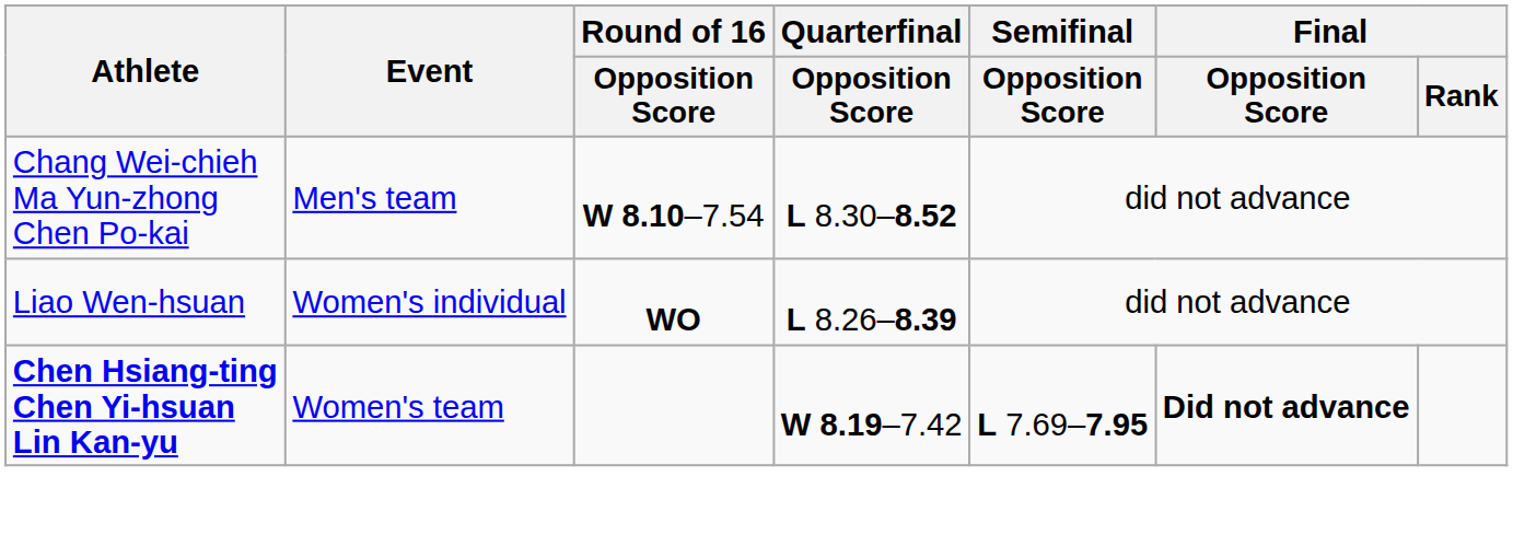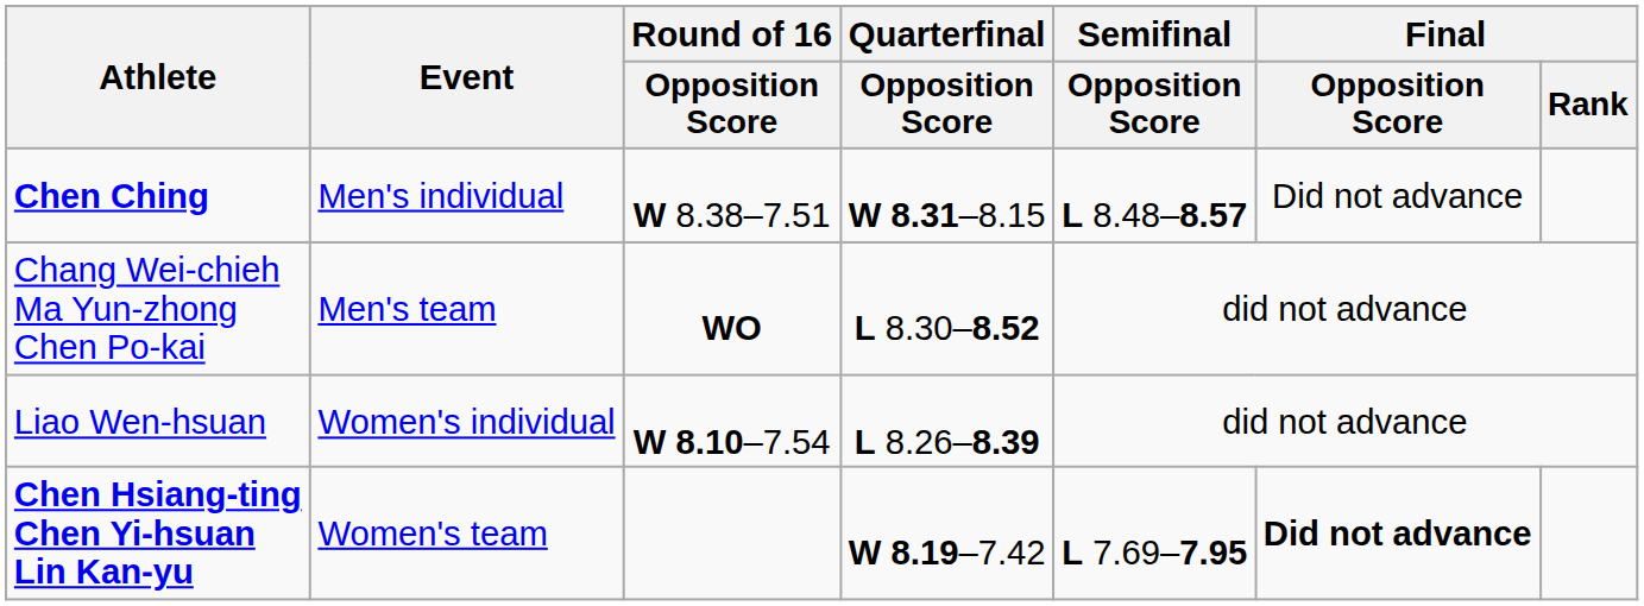+ row: Chen Ching | Men's individual | W 8.38–7.51 | W 8.31–8.15 | L 8.48–8.57 | Did not advance
Chang Wei-chieh Ma Yun-zhong Chen Po-kai | Round of 16 / Opposition Score: W 8.10–7.54 -> WO
Liao Wen-hsuan | Round of 16 / Opposition Score: WO -> W 8.10–7.54
